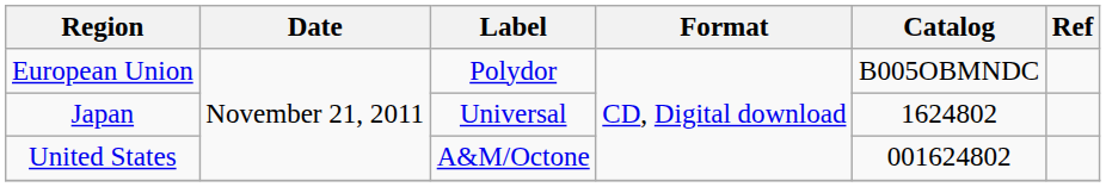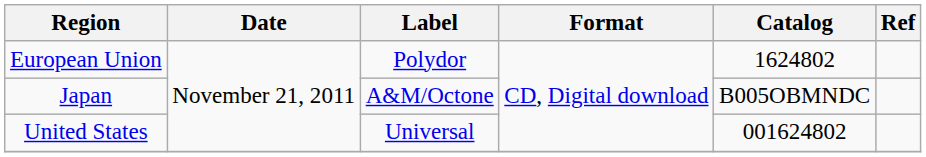European Union | Catalog: B005OBMNDC -> 1624802
Japan | Label: Universal -> A&M/Octone
Japan | Catalog: 1624802 -> B005OBMNDC
United States | Label: A&M/Octone -> Universal
